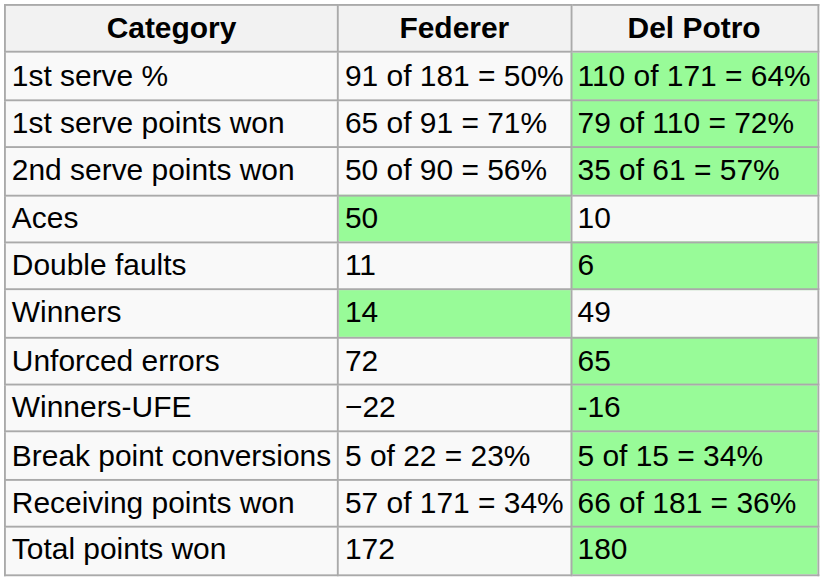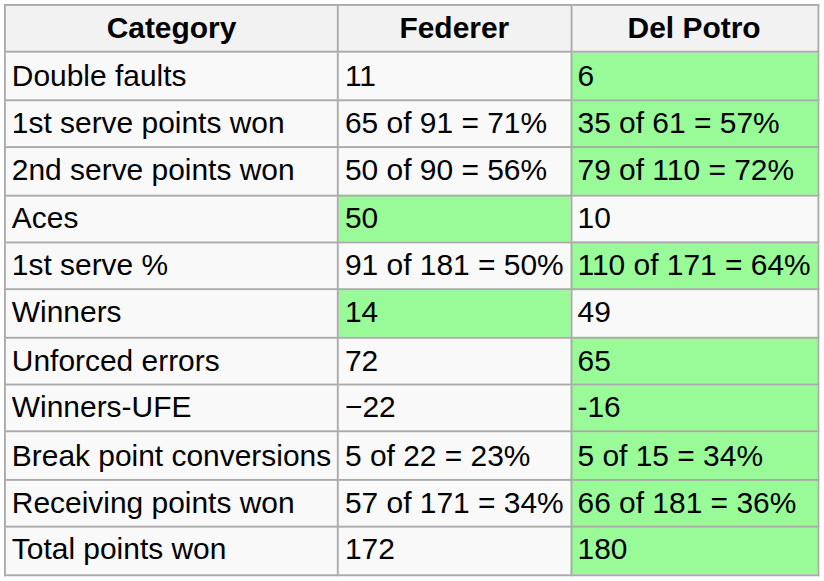rows swapped: 1st serve % <-> Double faults
1st serve points won | Del Potro: 79 of 110 = 72% -> 35 of 61 = 57%
2nd serve points won | Del Potro: 35 of 61 = 57% -> 79 of 110 = 72%
